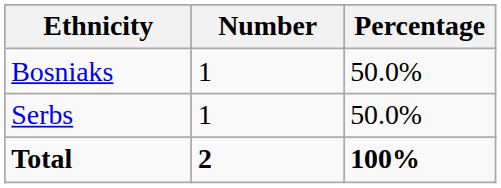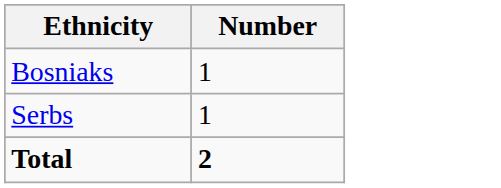- column: Percentage | 50.0% | 50.0% | 100%
